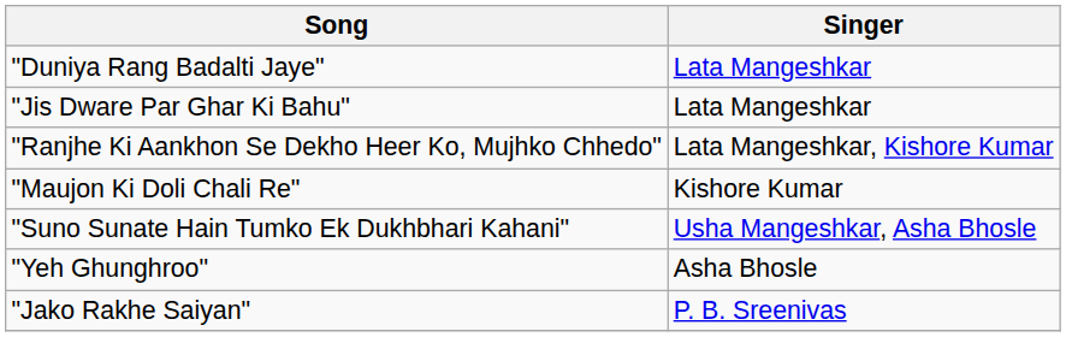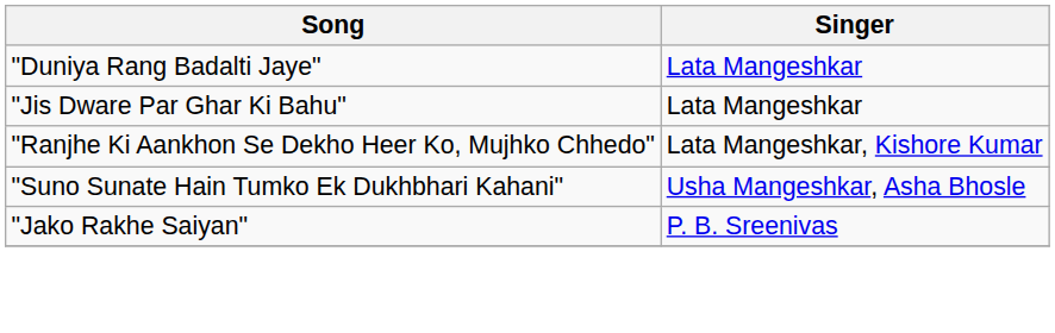- row: "Maujon Ki Doli Chali Re" | Kishore Kumar
- row: "Yeh Ghunghroo" | Asha Bhosle
